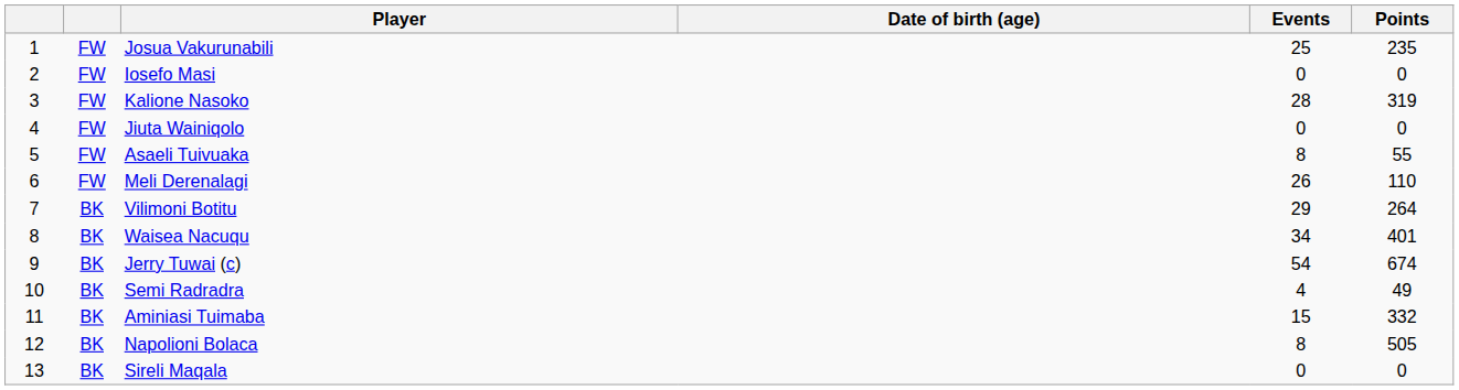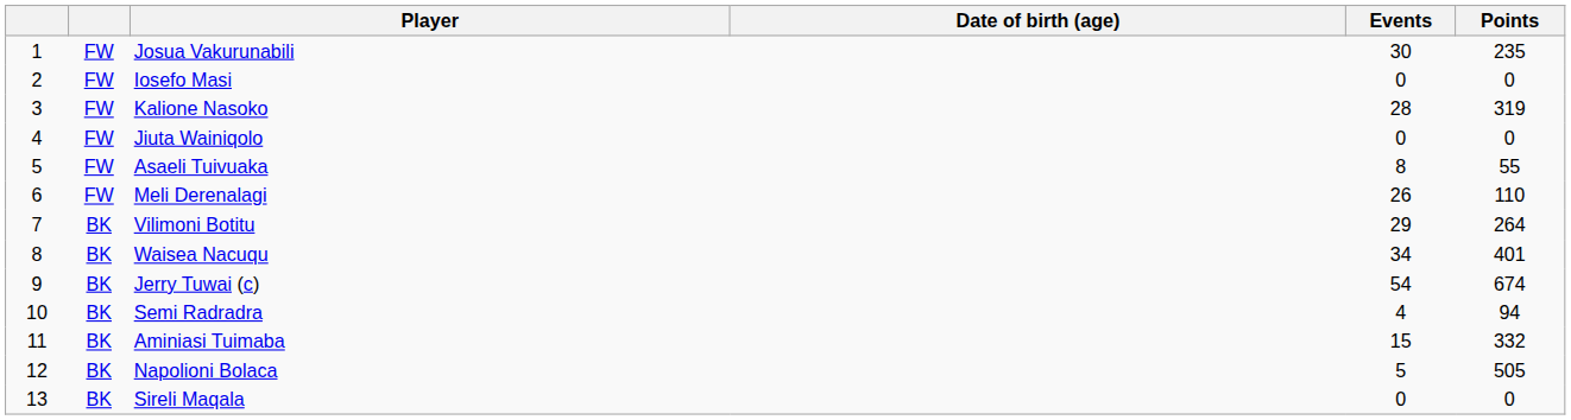Josua Vakurunabili | Events: 25 -> 30
Semi Radradra | Points: 49 -> 94
Napolioni Bolaca | Events: 8 -> 5
